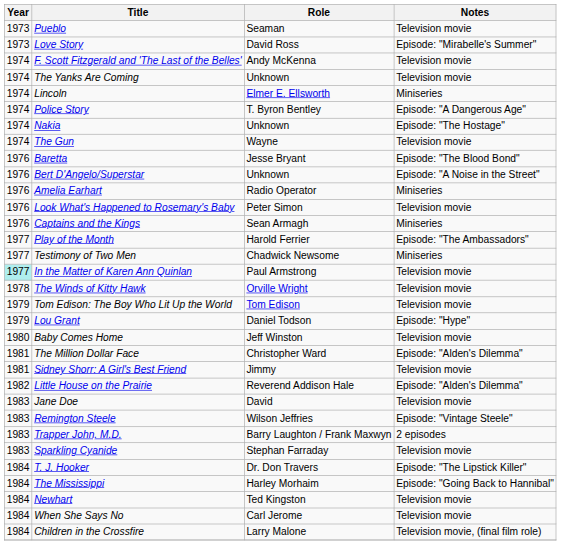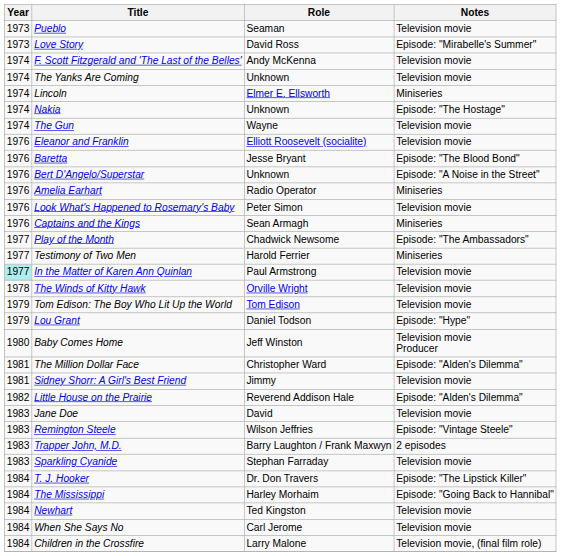- row: 1974 | Police Story | T. Byron Bentley | Episode: "A Dangerous Age"
+ row: 1976 | Eleanor and Franklin | Elliott Roosevelt (socialite) | Television movie
Play of the Month | Role: Harold Ferrier -> Chadwick Newsome
Testimony of Two Men | Role: Chadwick Newsome -> Harold Ferrier
Baby Comes Home | Notes: Television movie -> Television movie Producer
